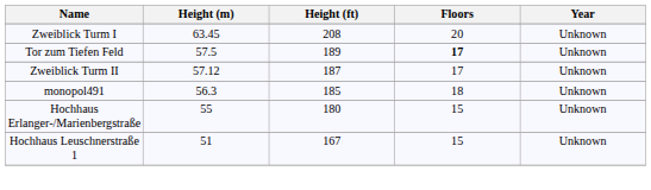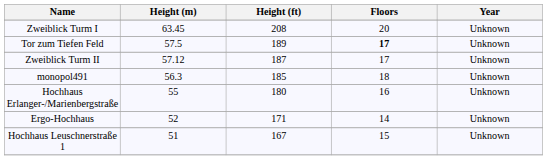Hochhaus Erlanger-/Marienbergstraße | Floors: 15 -> 16
+ row: Ergo-Hochhaus | 52 | 171 | 14 | Unknown
